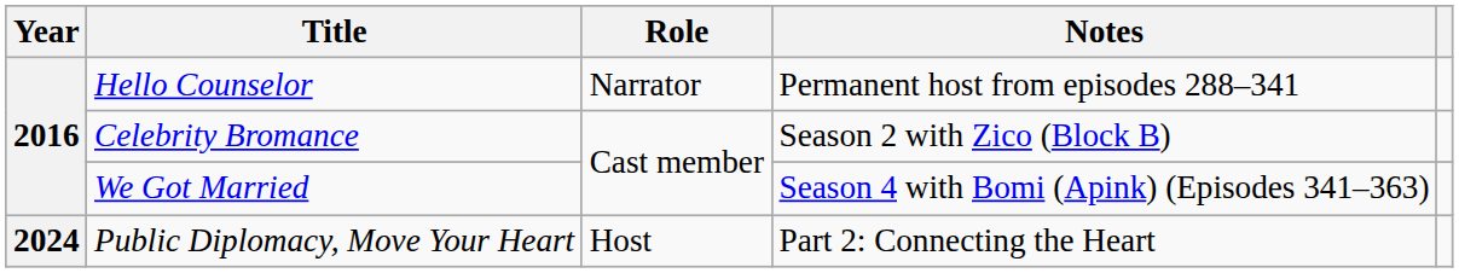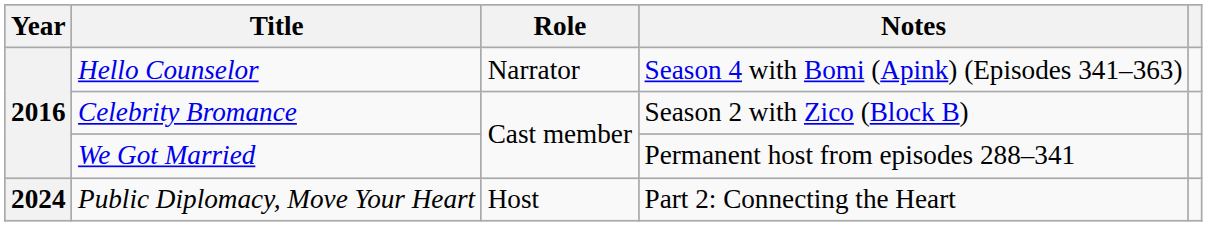Hello Counselor | Notes: Permanent host from episodes 288–341 -> Season 4 with Bomi (Apink) (Episodes 341–363)
We Got Married | Notes: Season 4 with Bomi (Apink) (Episodes 341–363) -> Permanent host from episodes 288–341
